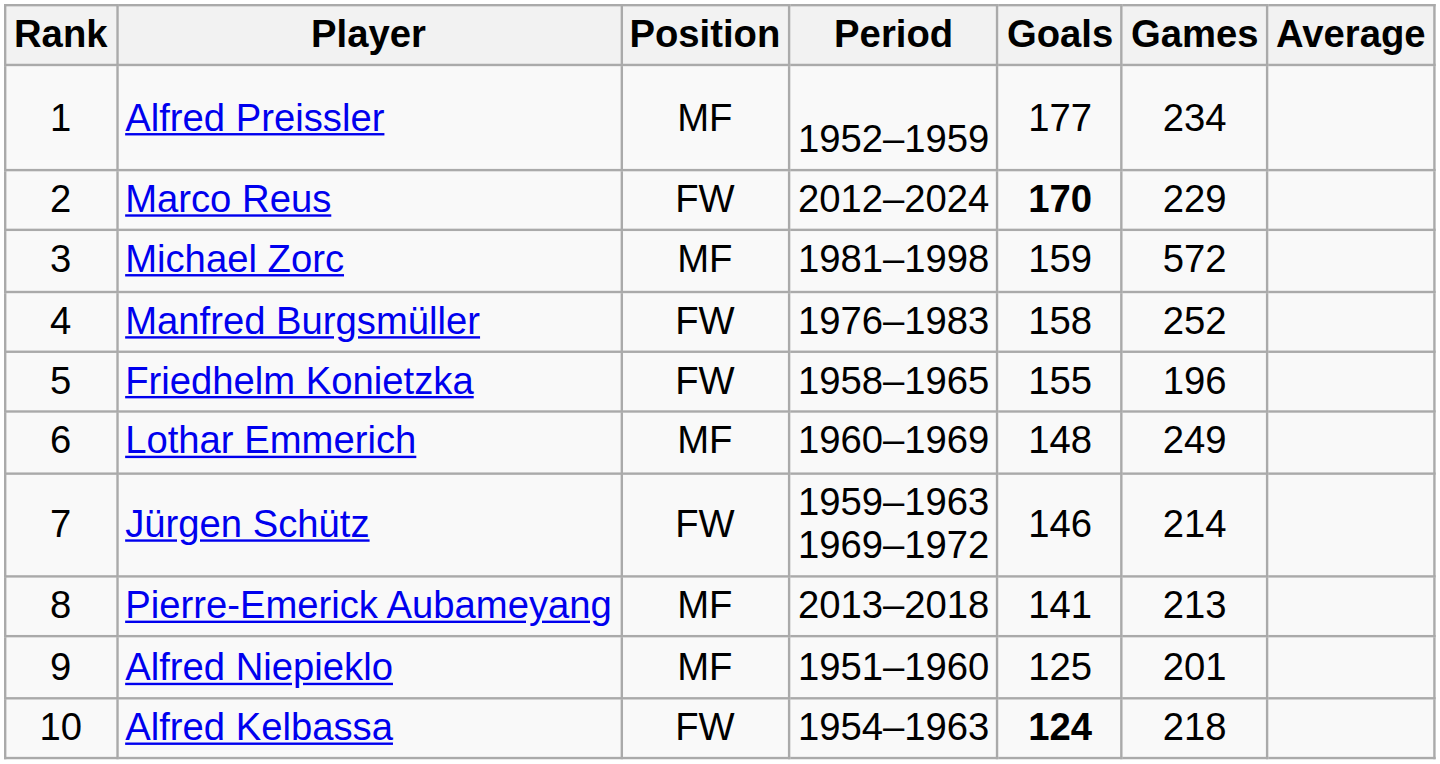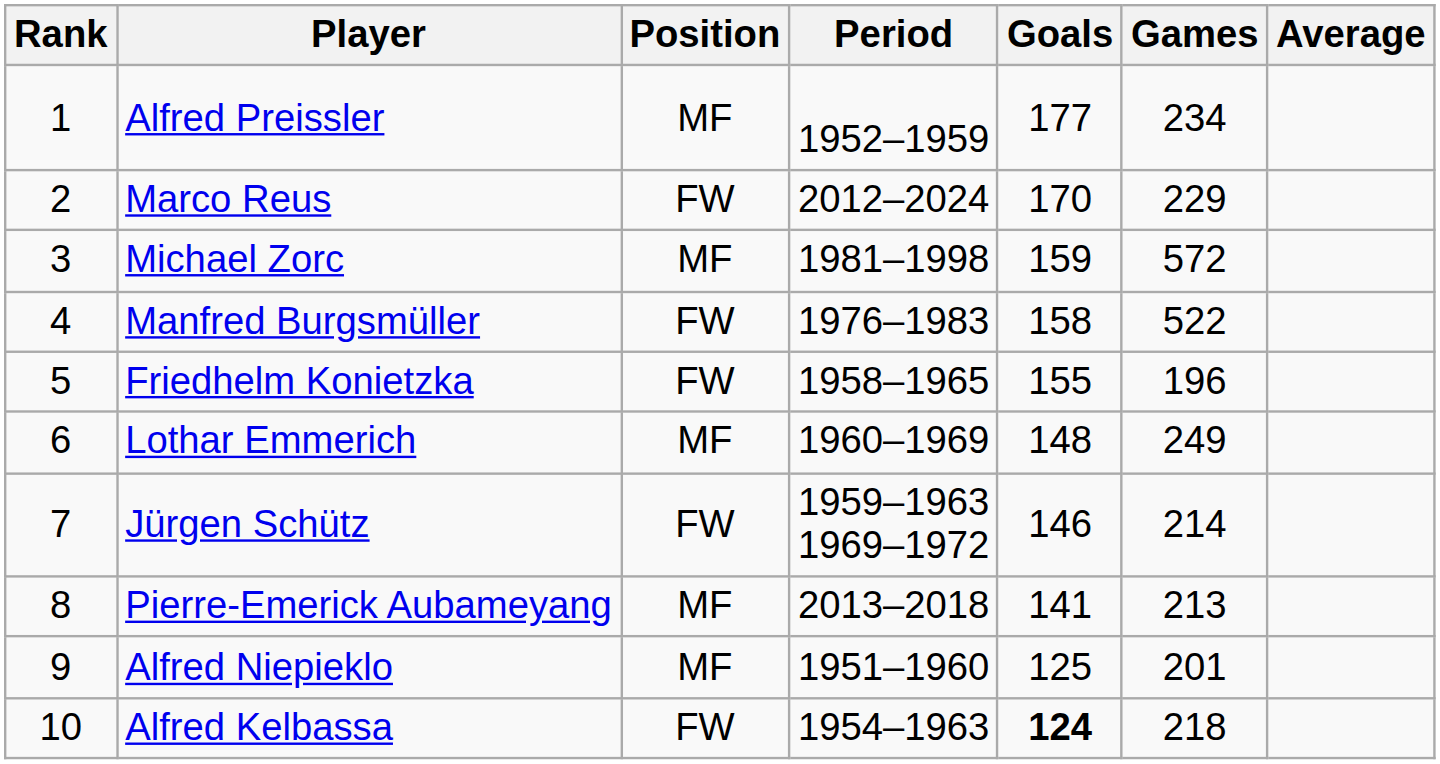Marco Reus | Goals: bold -> normal
Manfred Burgsmüller | Games: 252 -> 522
